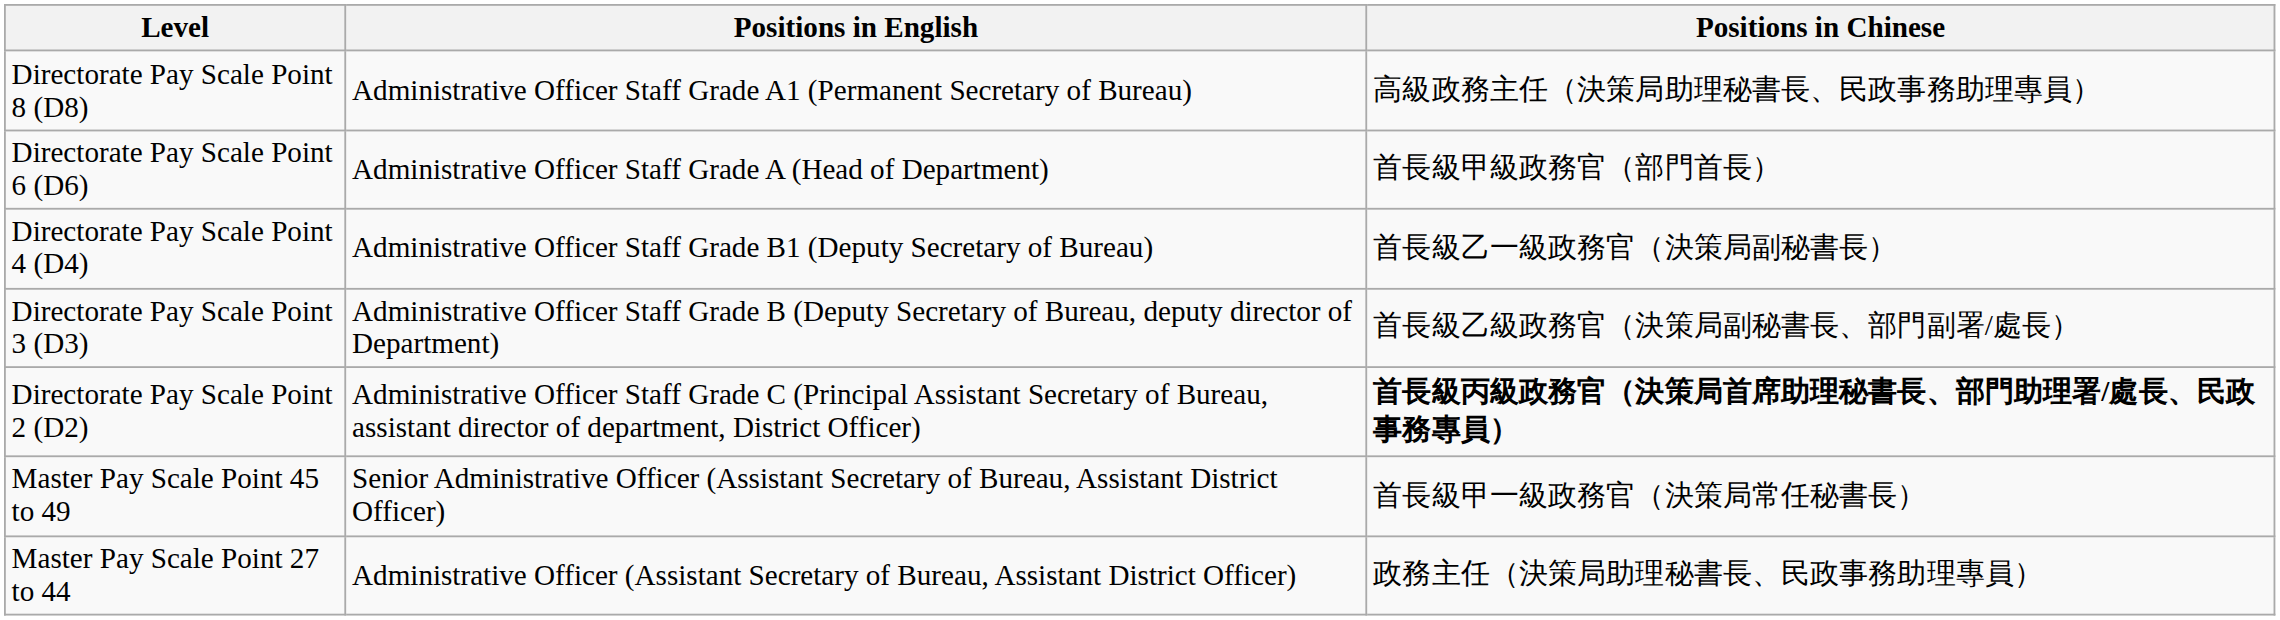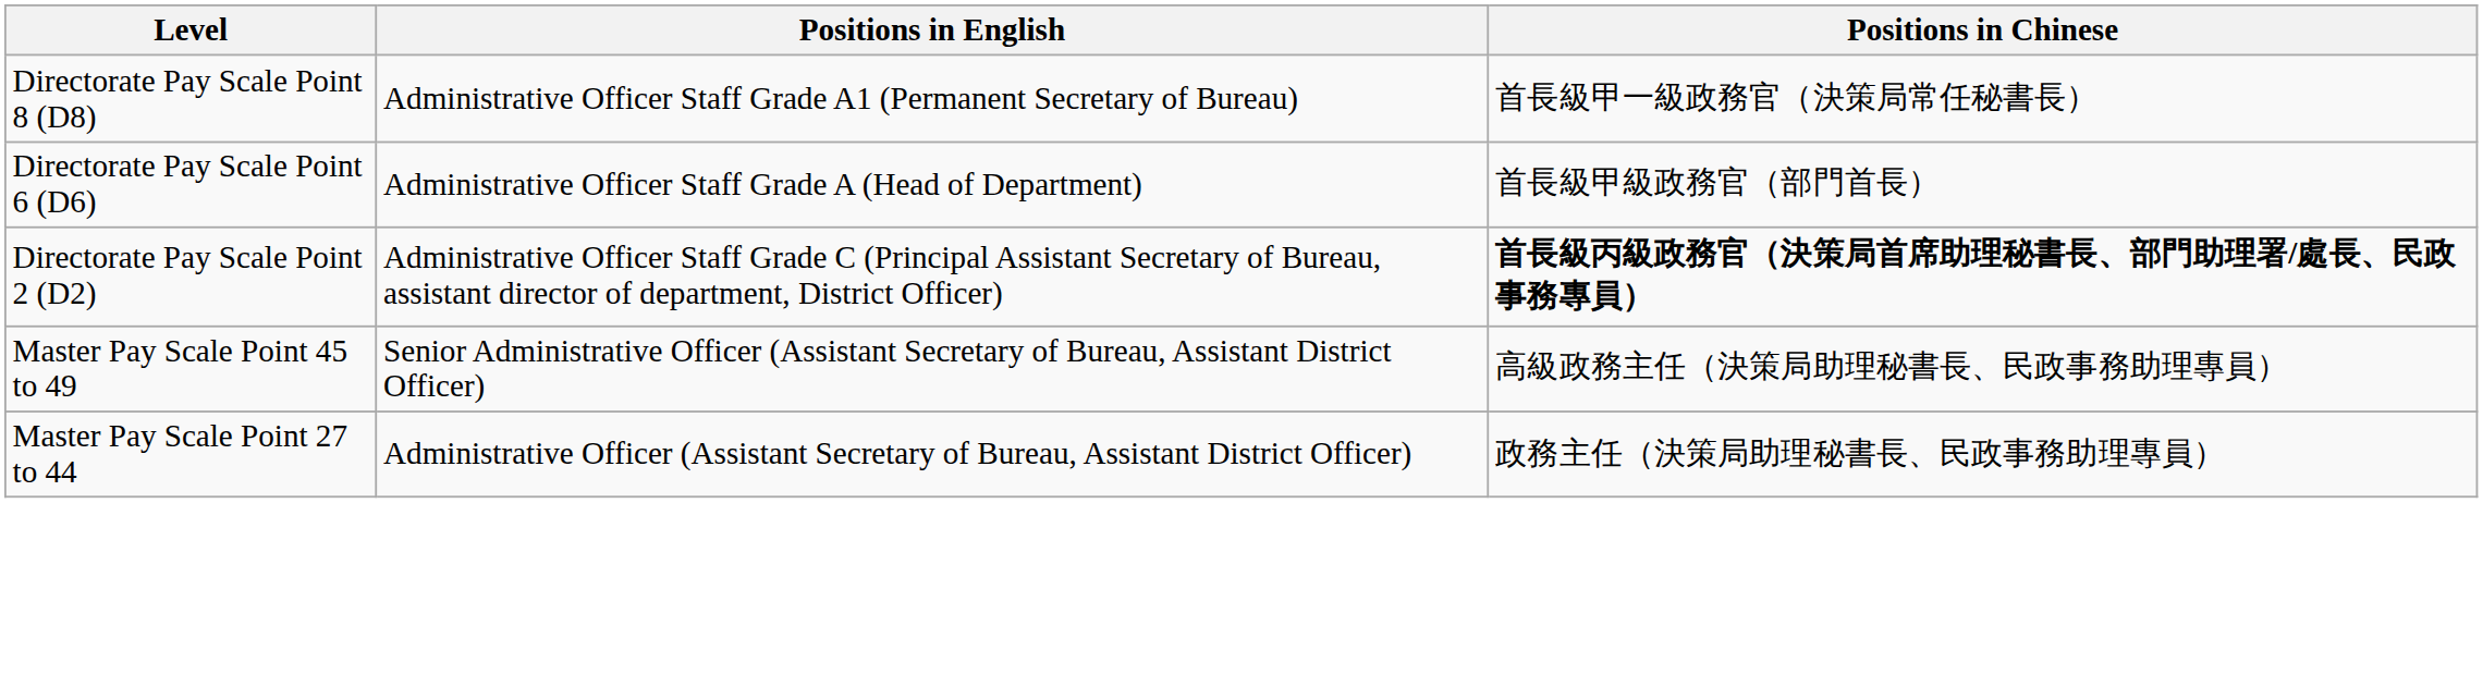Directorate Pay Scale Point 8 (D8) | Positions in Chinese: 高級政務主任（決策局助理秘書長、民政事務助理專員） -> 首長級甲一級政務官（決策局常任秘書長）
- row: Directorate Pay Scale Point 4 (D4) | Administrative Officer Staff Grade B1 (Deputy Secretary of Bureau) | 首長級乙一級政務官（決策局副秘書長）
- row: Directorate Pay Scale Point 3 (D3) | Administrative Officer Staff Grade B (Deputy Secretary of Bureau, deputy director of Department) | 首長級乙級政務官（決策局副秘書長、部門副署/處長）
Master Pay Scale Point 45 to 49 | Positions in Chinese: 首長級甲一級政務官（決策局常任秘書長） -> 高級政務主任（決策局助理秘書長、民政事務助理專員）
